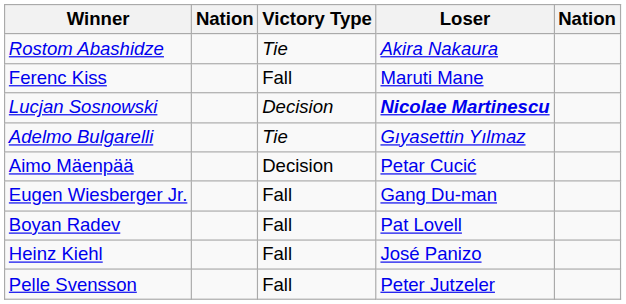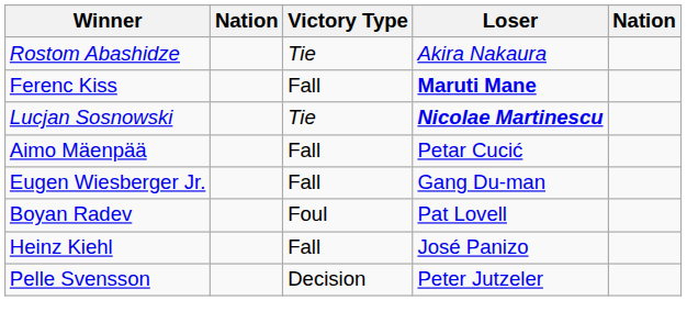Ferenc Kiss | Loser: normal -> bold
Lucjan Sosnowski | Victory Type: Decision -> Tie
- row: Adelmo Bulgarelli | Tie | Gıyasettin Yılmaz
Aimo Mäenpää | Victory Type: Decision -> Fall
Boyan Radev | Victory Type: Fall -> Foul
Pelle Svensson | Victory Type: Fall -> Decision
